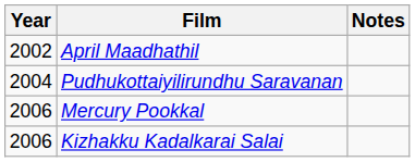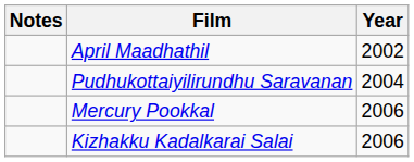columns swapped: Year <-> Notes
